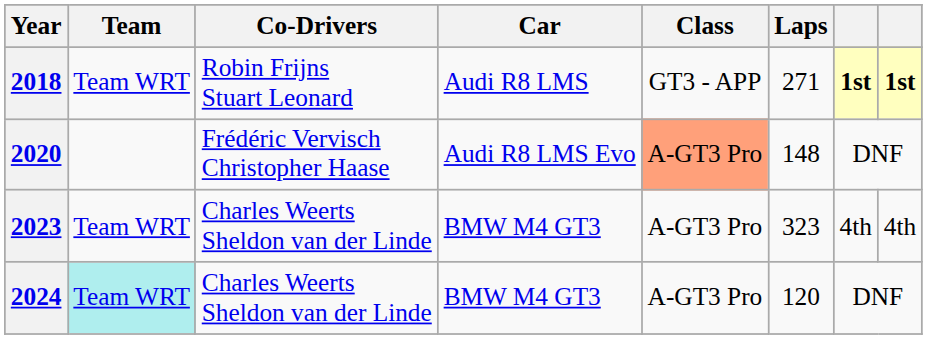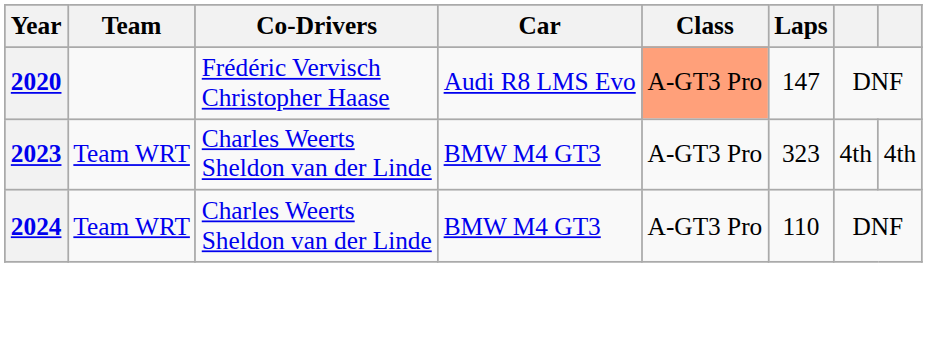- row: 2018 | Team WRT | Robin Frijns Stuart Leonard | Audi R8 LMS | GT3 - APP | 271 | 1st | 1st
2020 | Laps: 148 -> 147
2024 | Team: paleturquoise background -> no background
2024 | Laps: 120 -> 110
